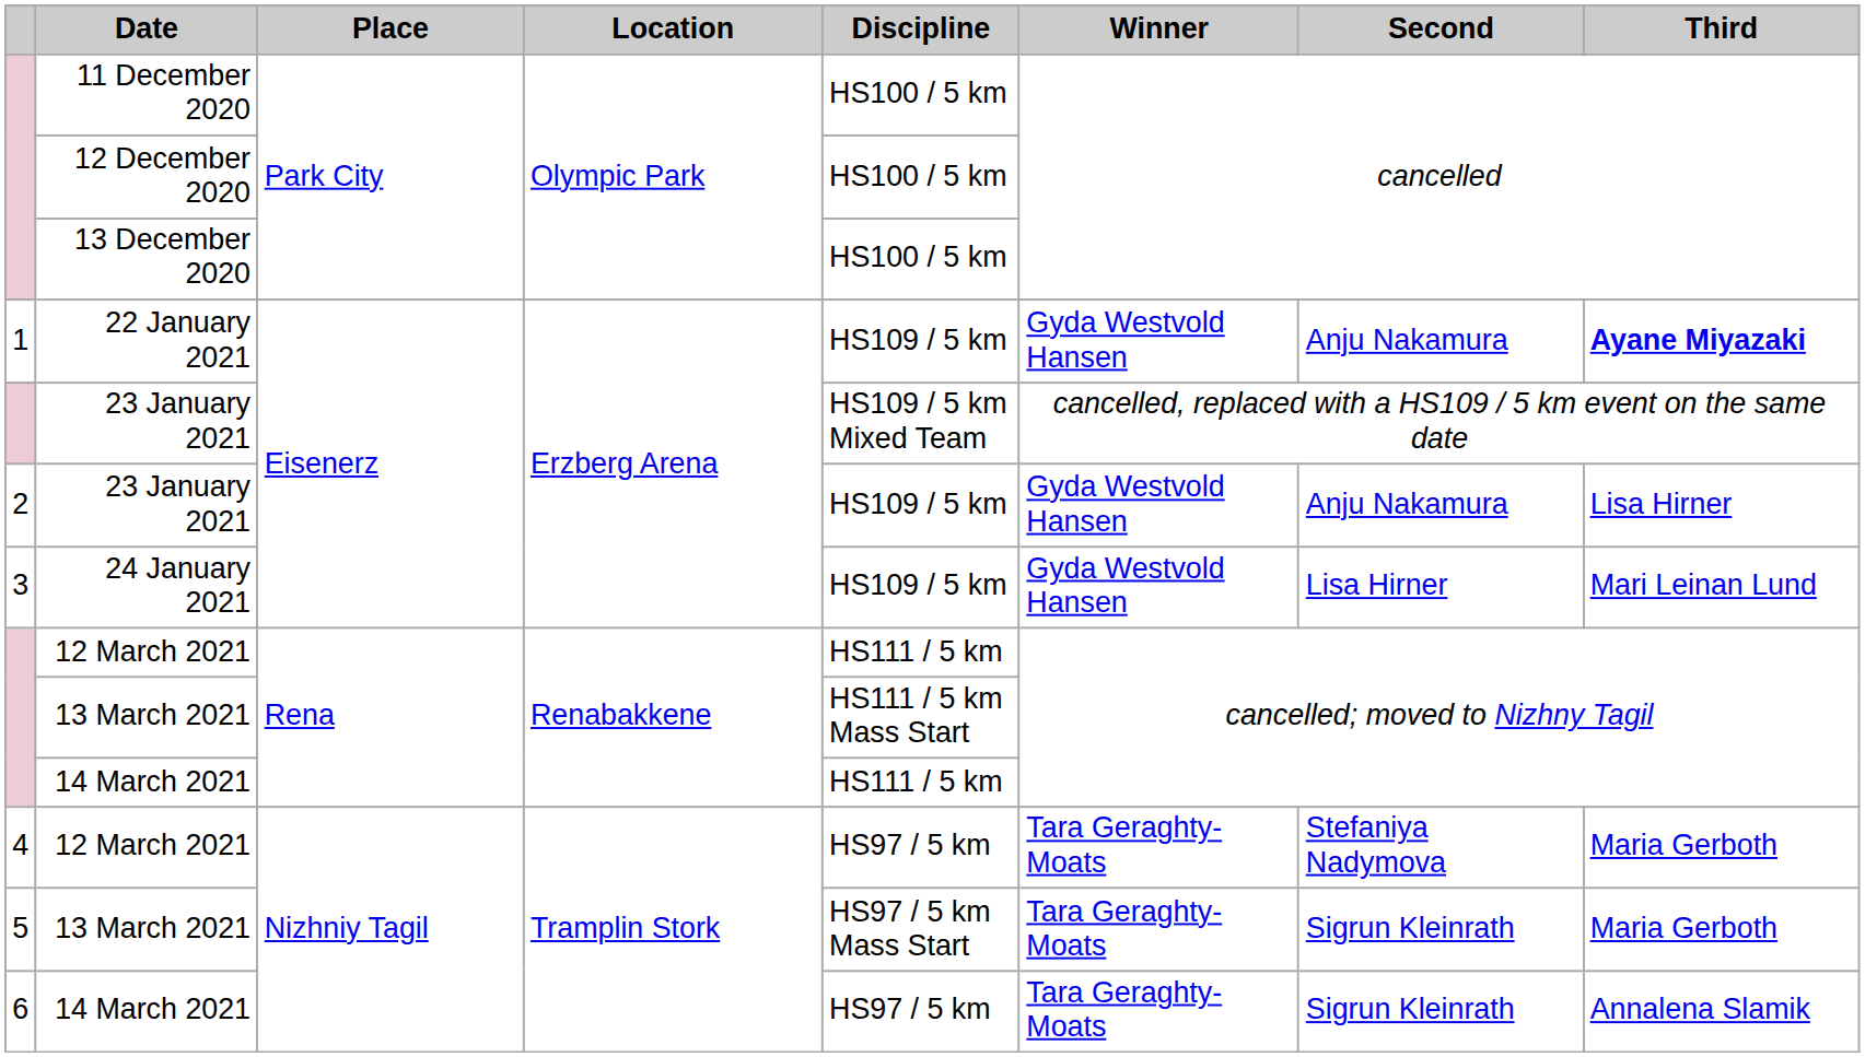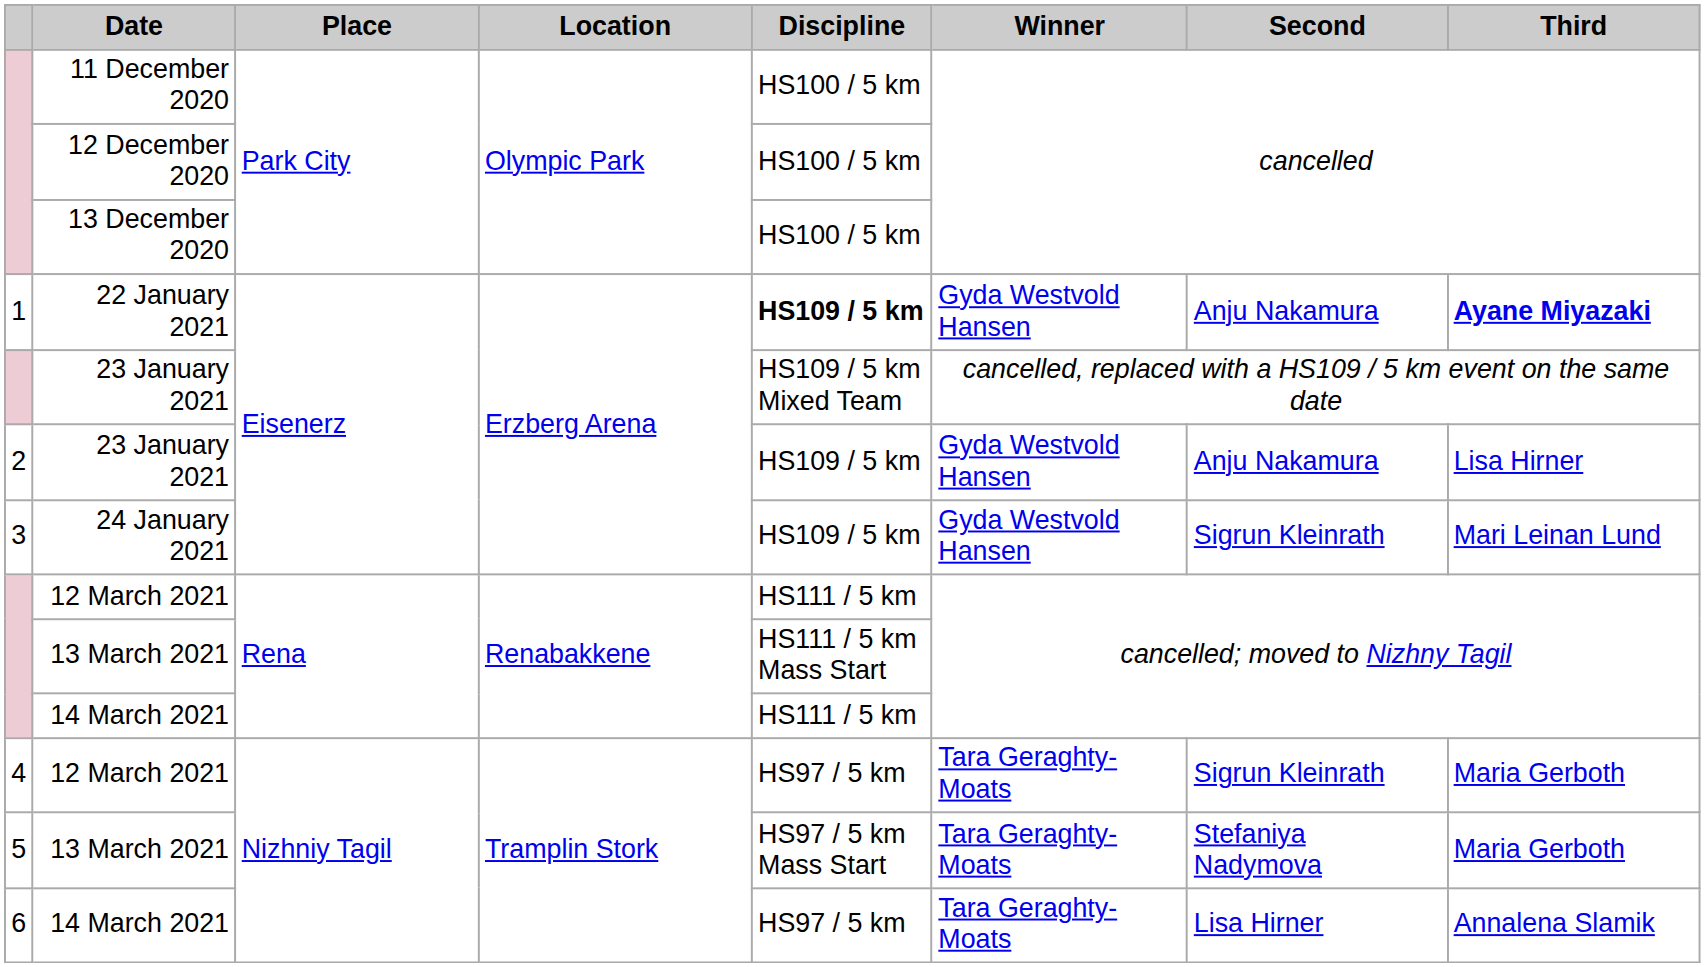22 January 2021 | Discipline: normal -> bold
24 January 2021 | Second: Lisa Hirner -> Sigrun Kleinrath
4 / 12 March 2021 | Second: Stefaniya Nadymova -> Sigrun Kleinrath
5 / 13 March 2021 | Second: Sigrun Kleinrath -> Stefaniya Nadymova
6 / 14 March 2021 | Second: Sigrun Kleinrath -> Lisa Hirner
